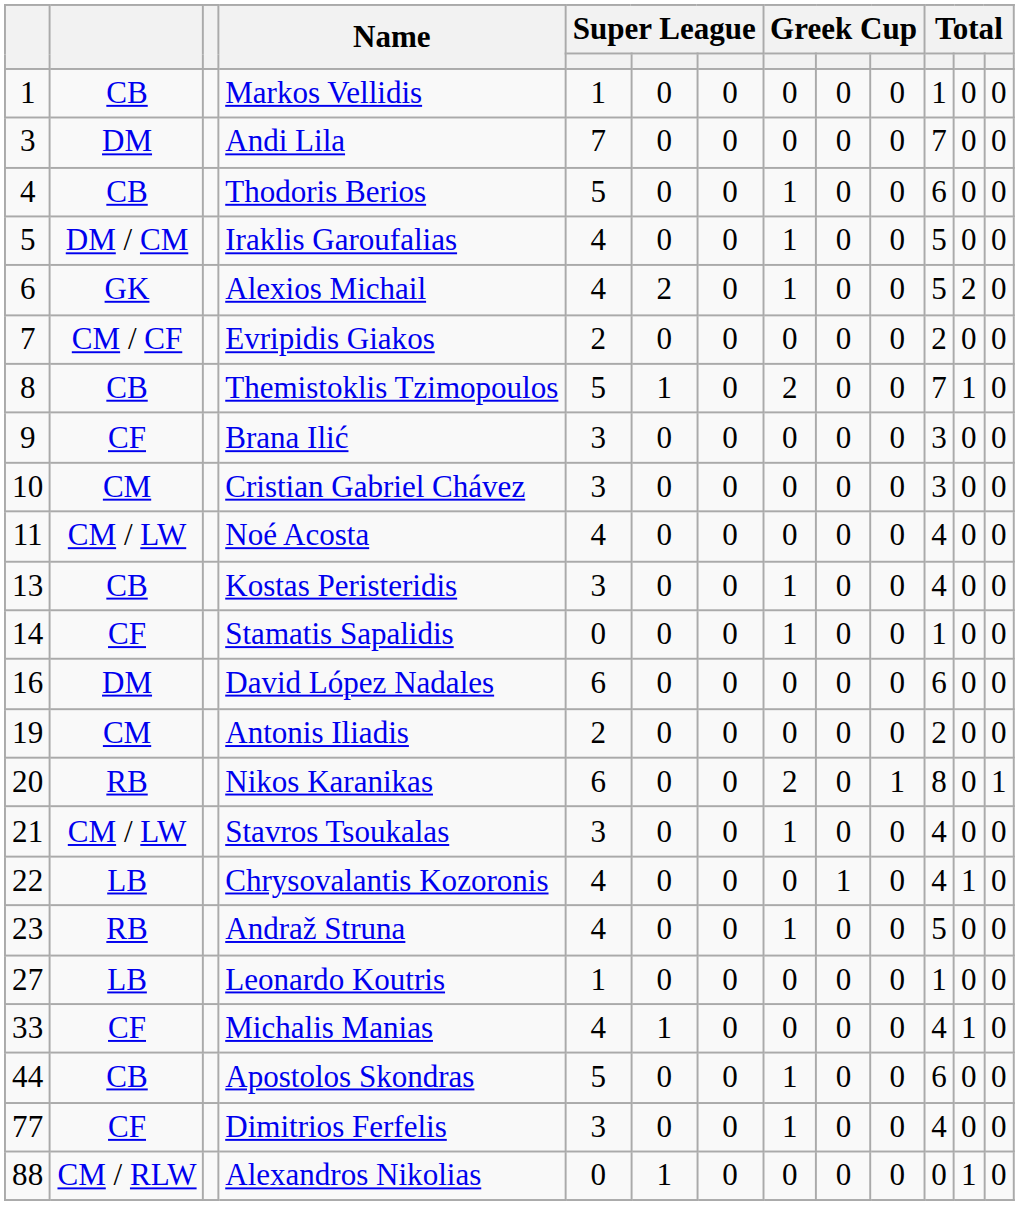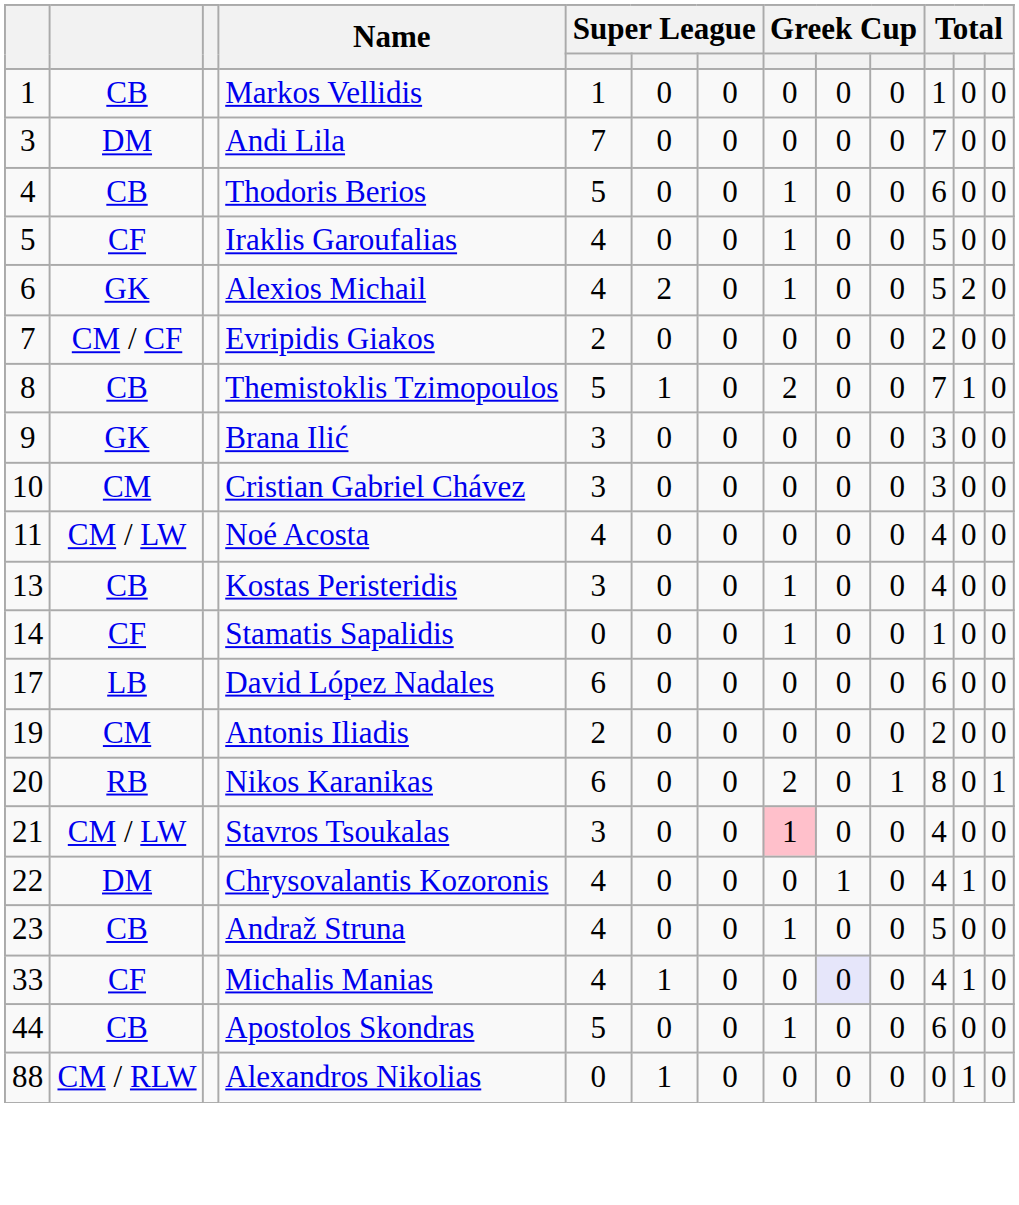Iraklis Garoufalias | column 2: DM / CM -> CF
Brana Ilić | column 2: CF -> GK
David López Nadales | column 1: 16 -> 17
David López Nadales | column 2: DM -> LB
Stavros Tsoukalas | column 8: no background -> pink background
Chrysovalantis Kozoronis | column 2: LB -> DM
Andraž Struna | column 2: RB -> CB
- row: 27 | LB | Leonardo Koutris | 1 | 0 | 0 | 0 | 0 | 0 | 1 | 0 | 0
Michalis Manias | column 9: no background -> lavender background
- row: 77 | CF | Dimitrios Ferfelis | 3 | 0 | 0 | 1 | 0 | 0 | 4 | 0 | 0
